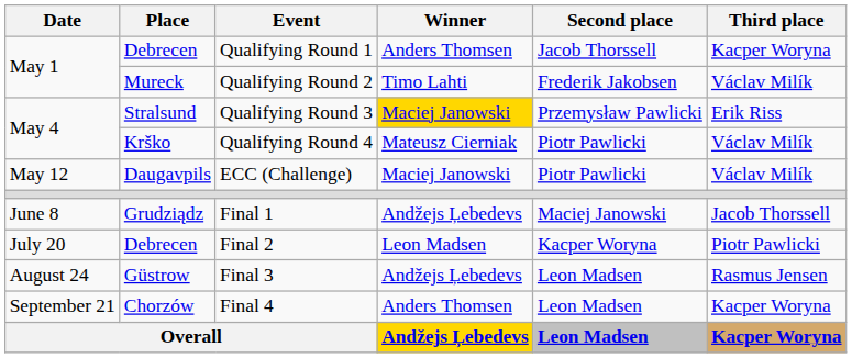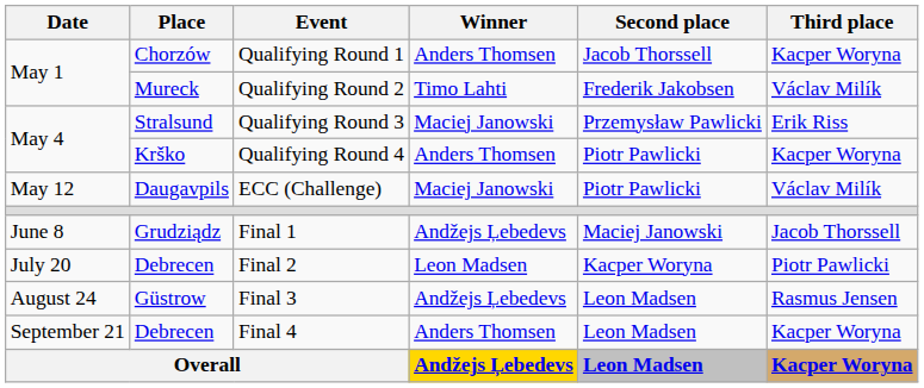Qualifying Round 1 | Place: Debrecen -> Chorzów
Qualifying Round 3 | Winner: gold background -> no background
Qualifying Round 4 | Winner: Mateusz Cierniak -> Anders Thomsen
Qualifying Round 4 | Third place: Václav Milík -> Kacper Woryna
Final 4 | Place: Chorzów -> Debrecen
